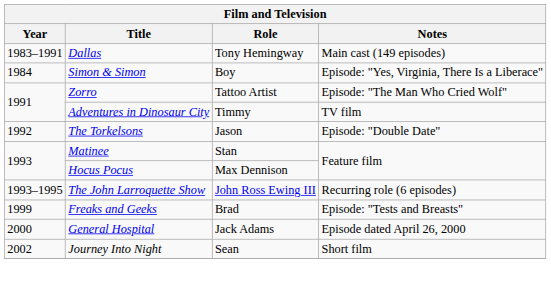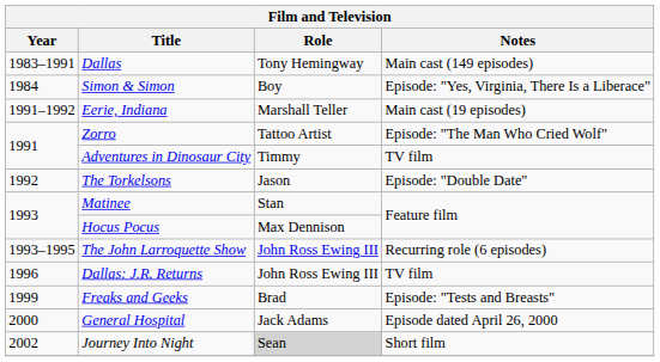+ row: 1991–1992 | Eerie, Indiana | Marshall Teller | Main cast (19 episodes)
+ row: 1996 | Dallas: J.R. Returns | John Ross Ewing III | TV film
Journey Into Night | Role: no background -> lightgrey background
